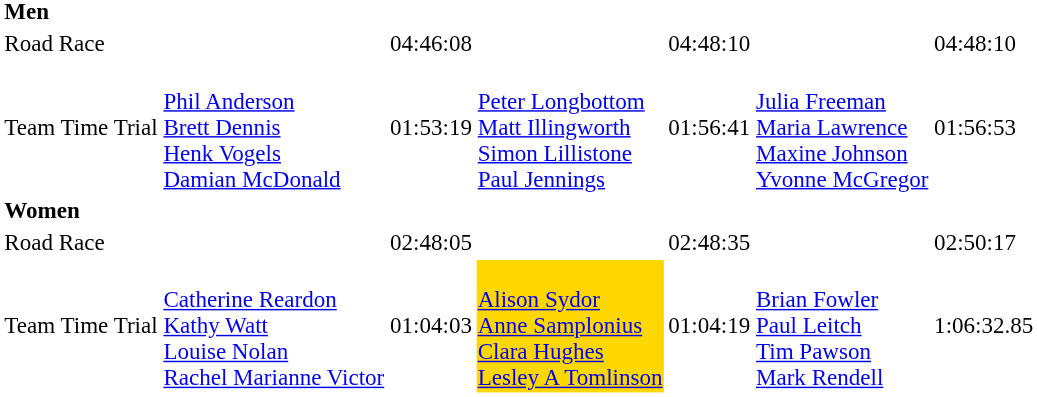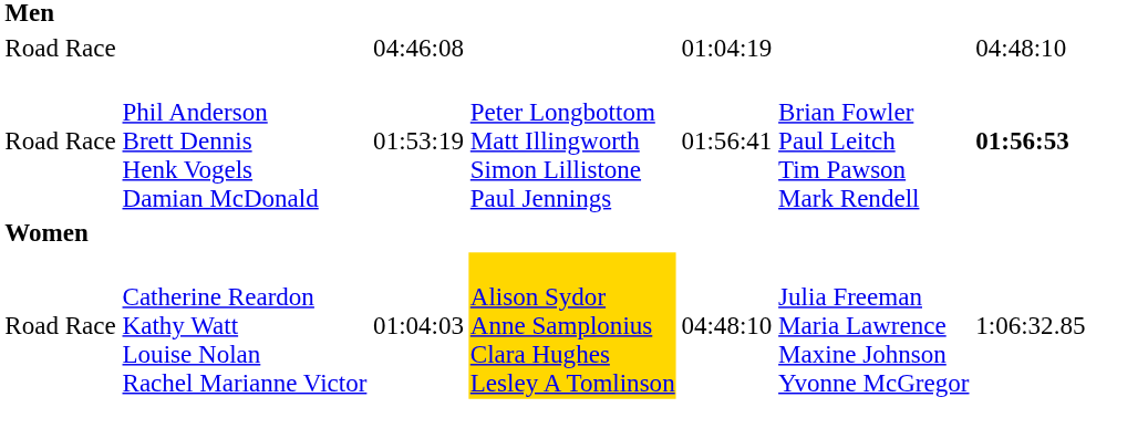04:46:08 | column 5: 04:48:10 -> 01:04:19
01:53:19 | column 1: Team Time Trial -> Road Race
01:53:19 | column 6: Julia Freeman Maria Lawrence Maxine Johnson Yvonne McGregor -> Brian Fowler Paul Leitch Tim Pawson Mark Rendell
01:53:19 | column 7: normal -> bold
- row: Road Race | 02:48:05 | 02:48:35 | 02:50:17
01:04:03 | column 1: Team Time Trial -> Road Race
01:04:03 | column 5: 01:04:19 -> 04:48:10
01:04:03 | column 6: Brian Fowler Paul Leitch Tim Pawson Mark Rendell -> Julia Freeman Maria Lawrence Maxine Johnson Yvonne McGregor
